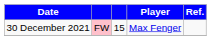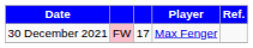30 December 2021 | column 3: 15 -> 17
